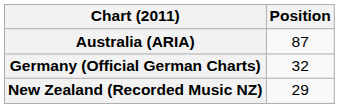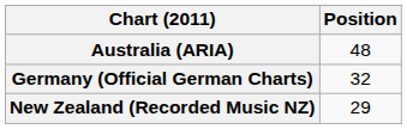Australia (ARIA) | Position: 87 -> 48
